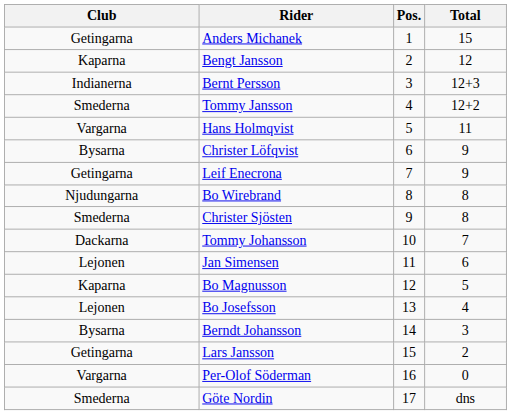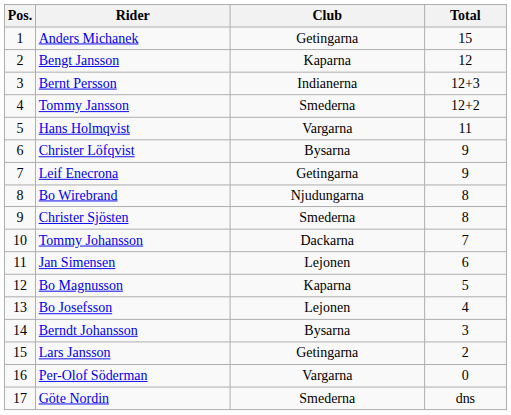columns swapped: Pos. <-> Club
